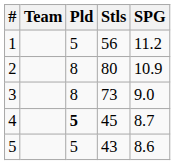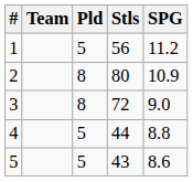3 | Stls: 73 -> 72
4 | Pld: bold -> normal
4 | Stls: 45 -> 44
4 | SPG: 8.7 -> 8.8
